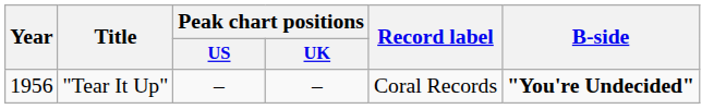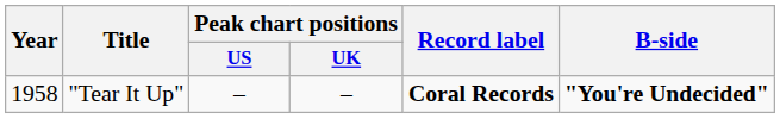"Tear It Up" | Year: 1956 -> 1958
"Tear It Up" | Record label: normal -> bold
